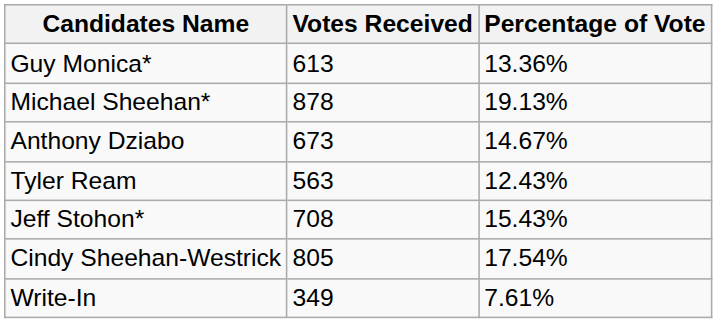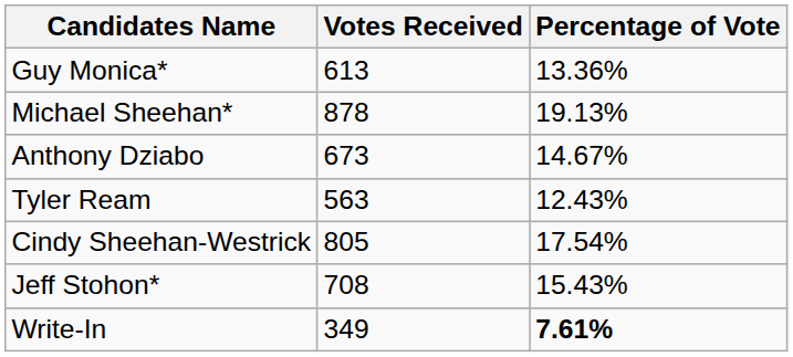rows swapped: Jeff Stohon* <-> Cindy Sheehan-Westrick
Write-In | Percentage of Vote: normal -> bold
